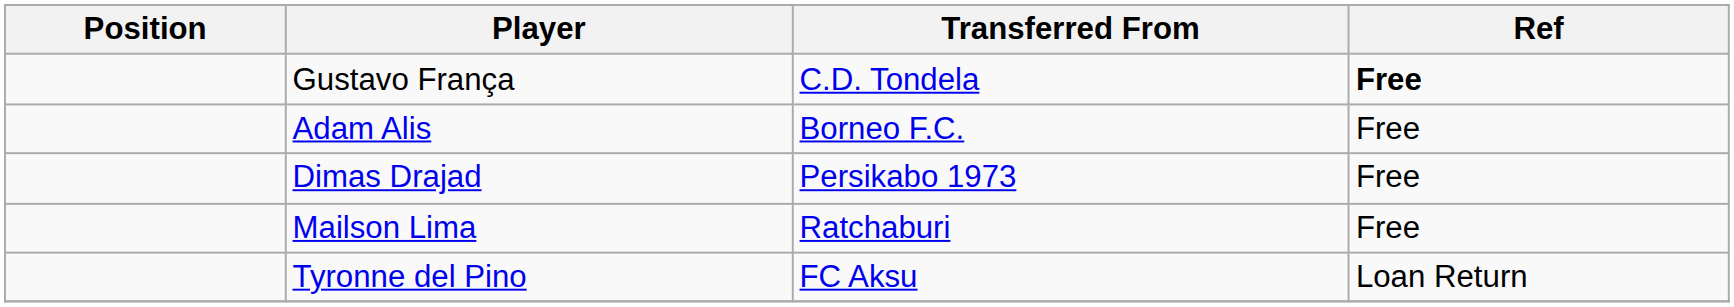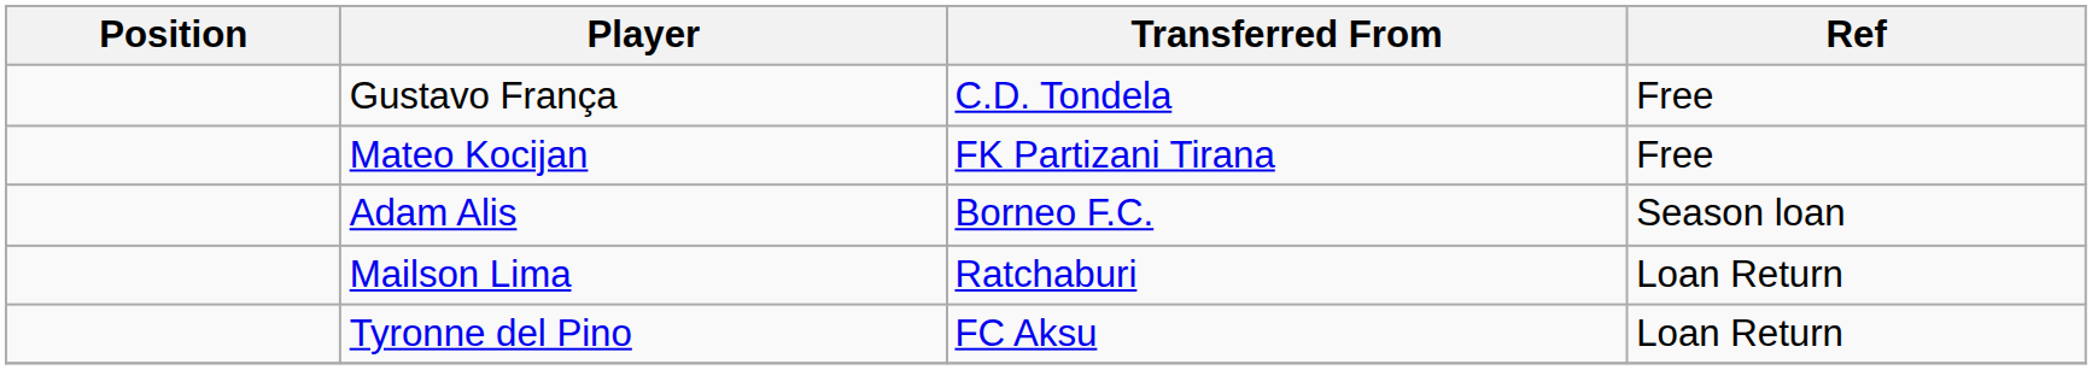Gustavo França | Ref: bold -> normal
+ row: Mateo Kocijan | FK Partizani Tirana | Free
Adam Alis | Ref: Free -> Season loan
- row: Dimas Drajad | Persikabo 1973 | Free
Mailson Lima | Ref: Free -> Loan Return
